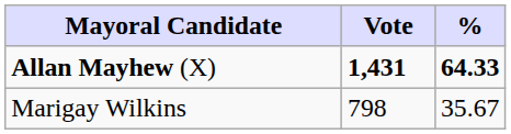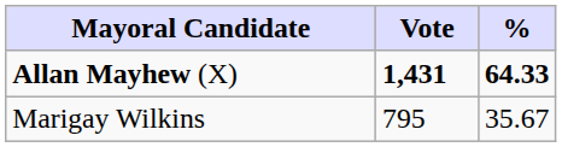Marigay Wilkins | Vote: 798 -> 795
